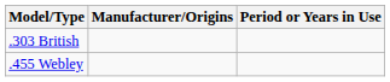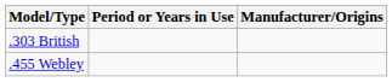columns swapped: Period or Years in Use <-> Manufacturer/Origins
